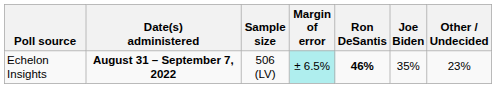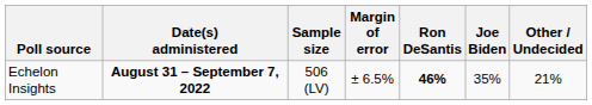Echelon Insights | Margin of error: paleturquoise background -> no background
Echelon Insights | Other / Undecided: 23% -> 21%
